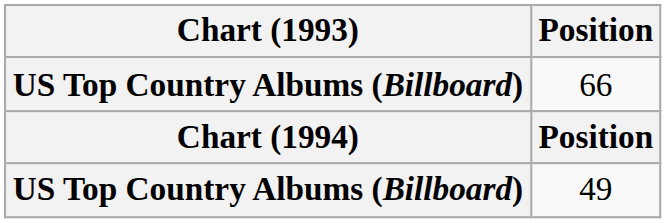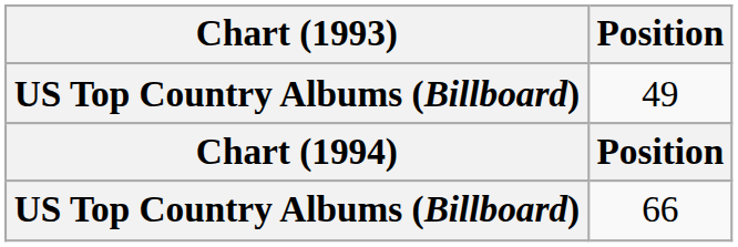rows swapped: 66 <-> 49
